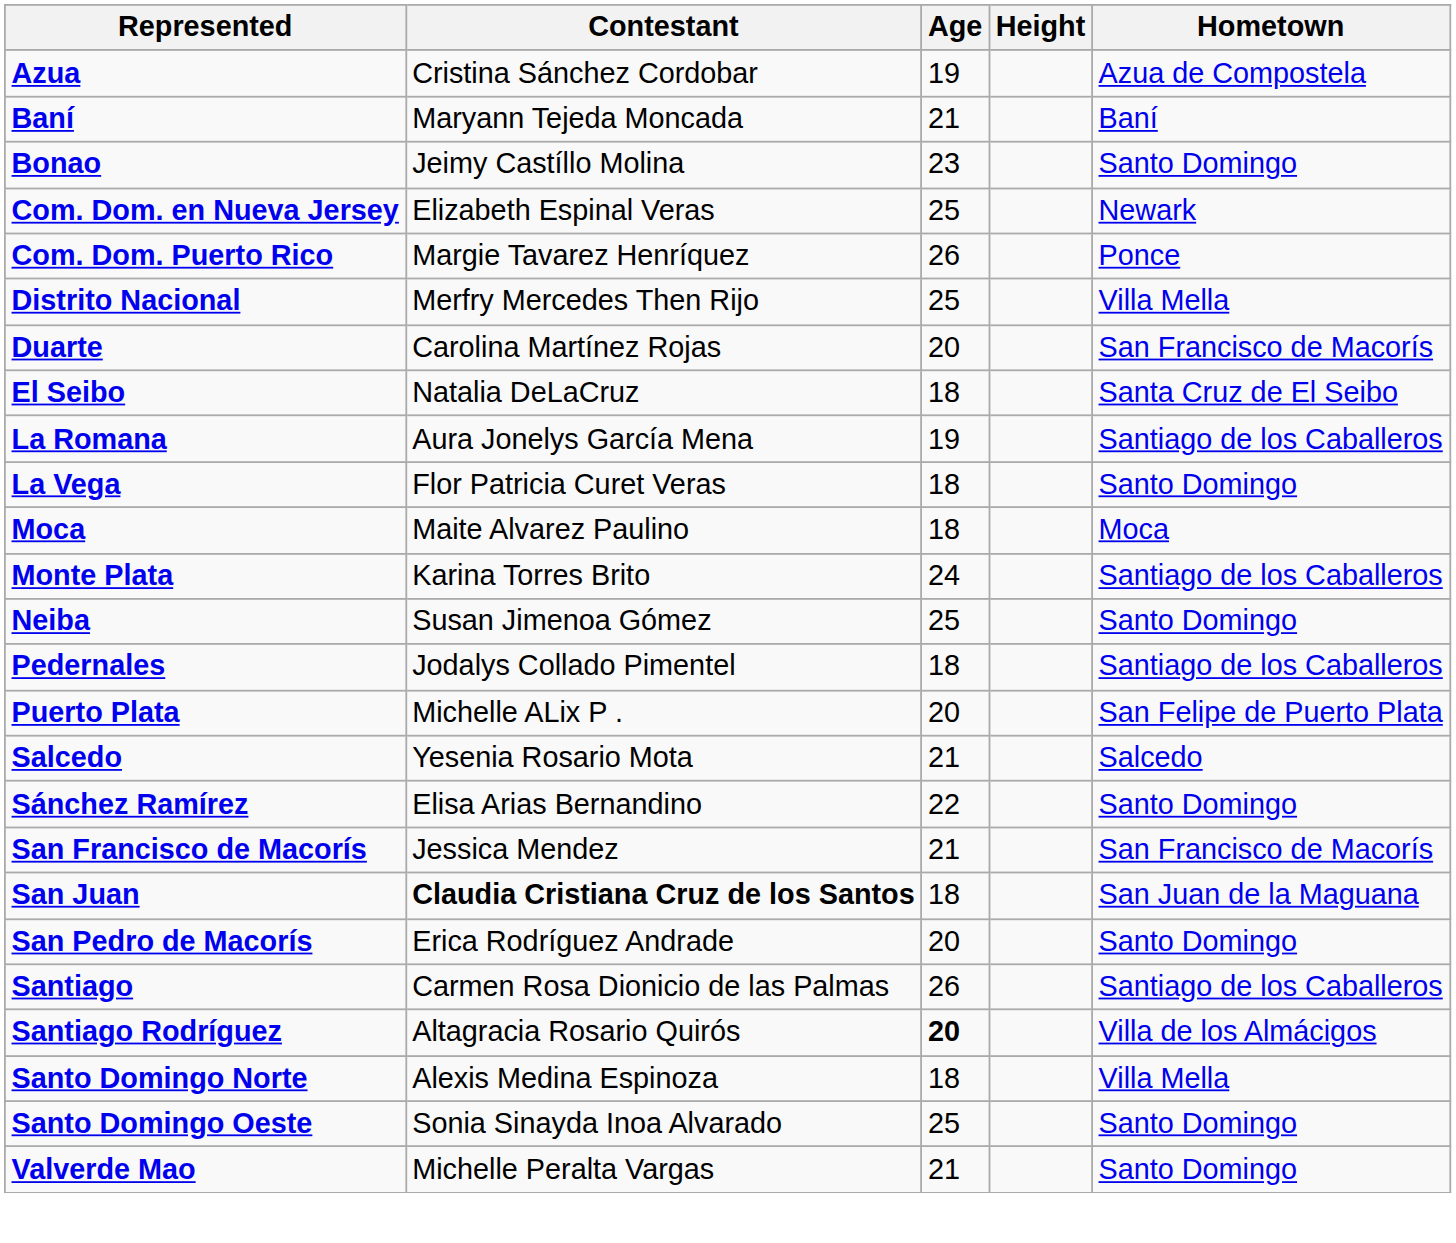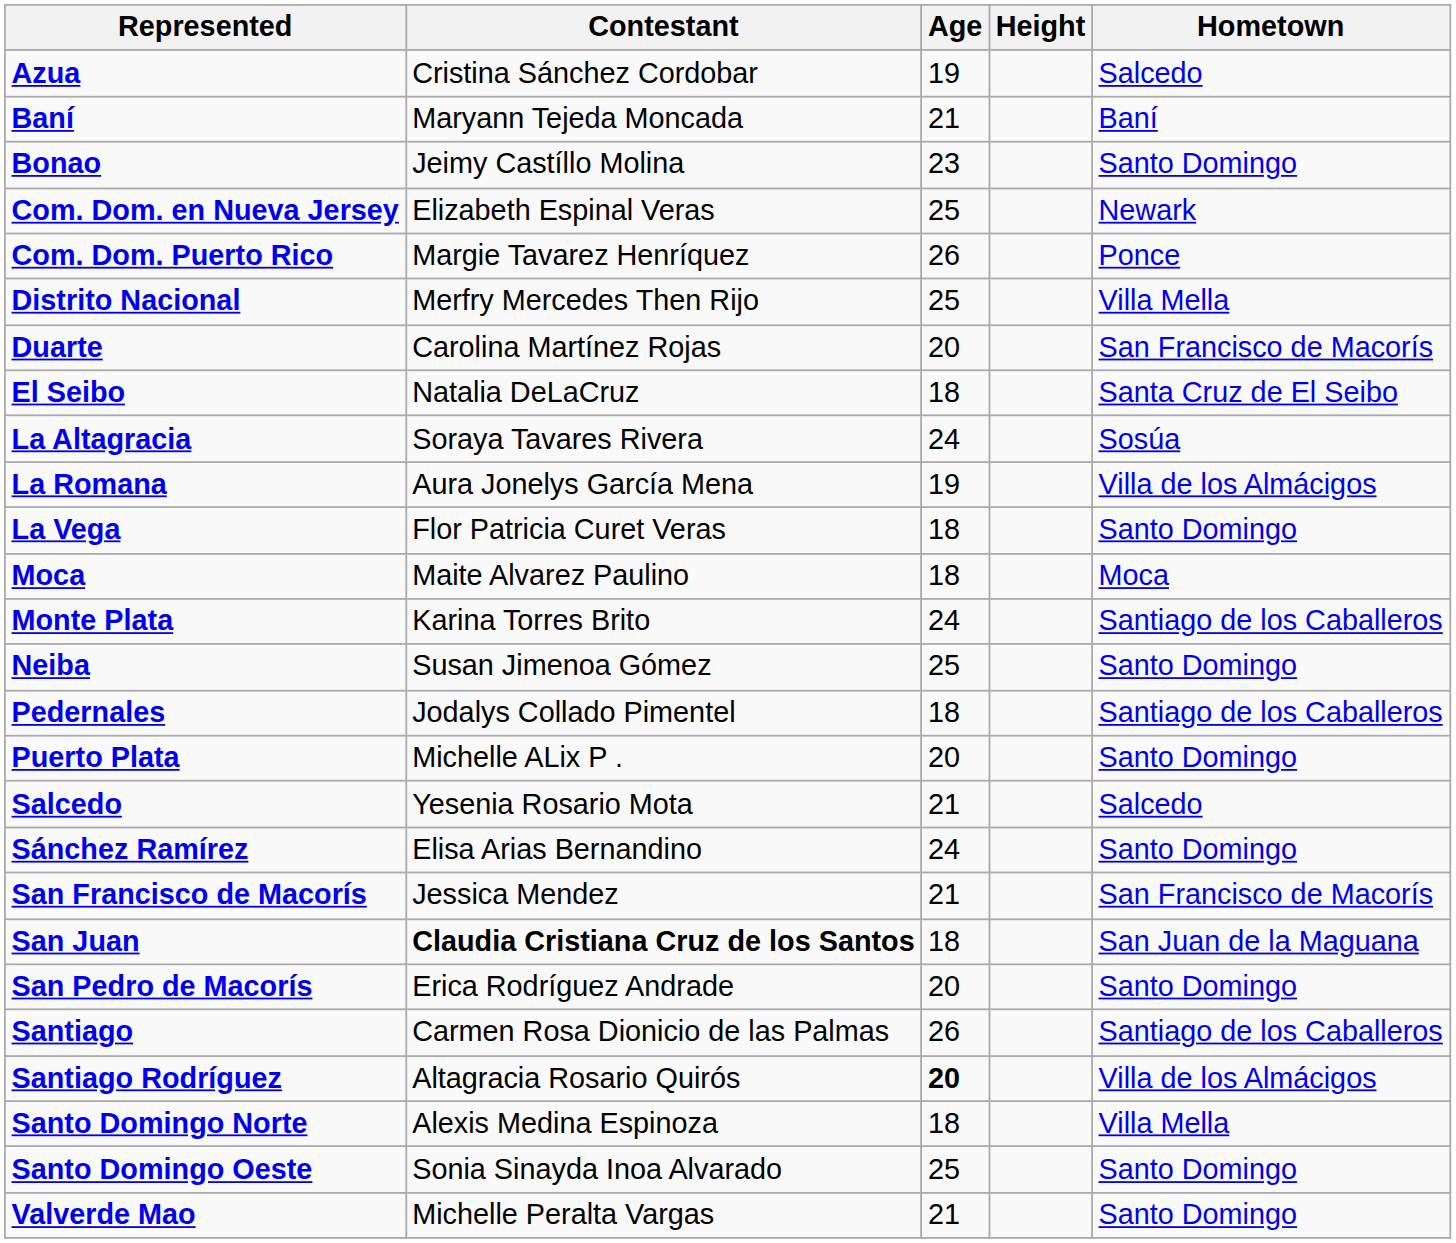Azua | Hometown: Azua de Compostela -> Salcedo
+ row: La Altagracia | Soraya Tavares Rivera | 24 | Sosúa
La Romana | Hometown: Santiago de los Caballeros -> Villa de los Almácigos
Puerto Plata | Hometown: San Felipe de Puerto Plata -> Santo Domingo
Sánchez Ramírez | Age: 22 -> 24
